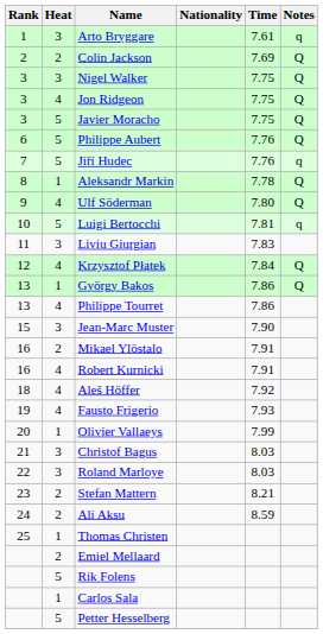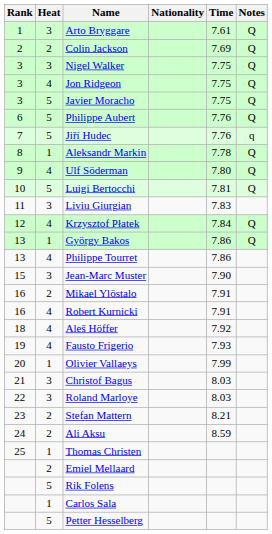Arto Bryggare | Notes: q -> Q
Luigi Bertocchi | Notes: q -> Q
